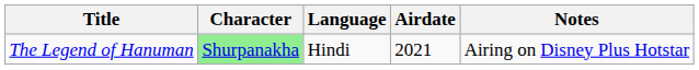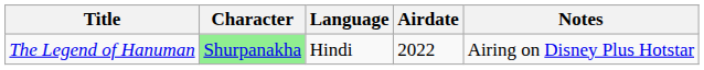The Legend of Hanuman | Airdate: 2021 -> 2022
